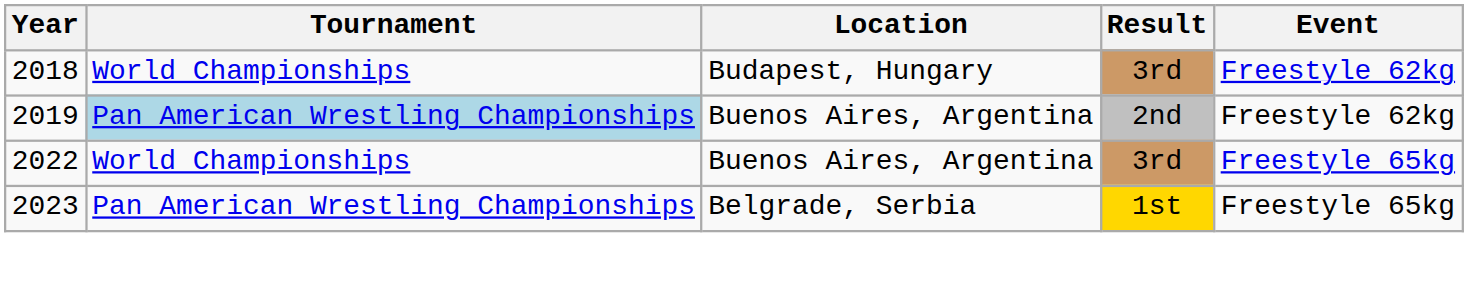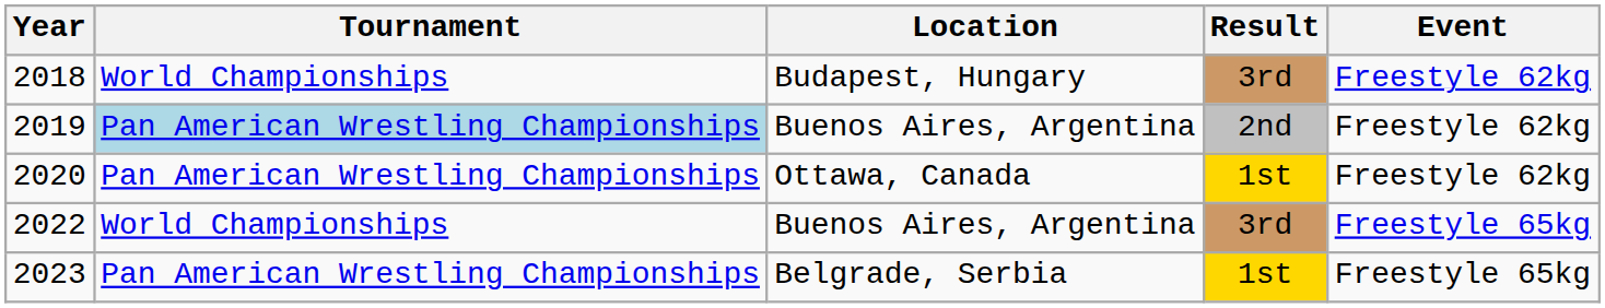+ row: 2020 | Pan American Wrestling Championships | Ottawa, Canada | 1st | Freestyle 62kg
